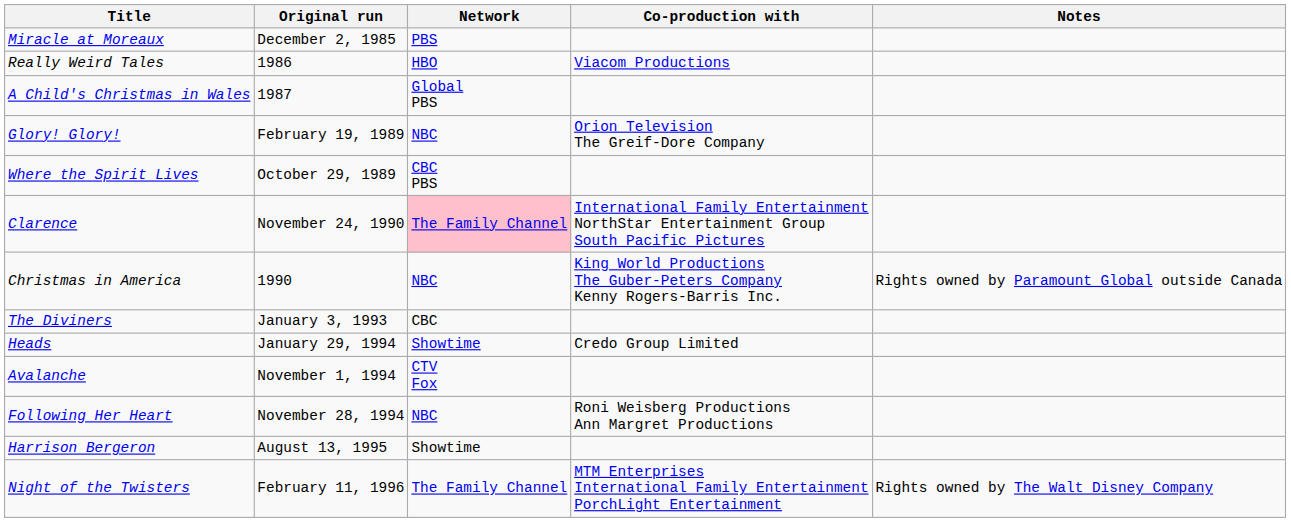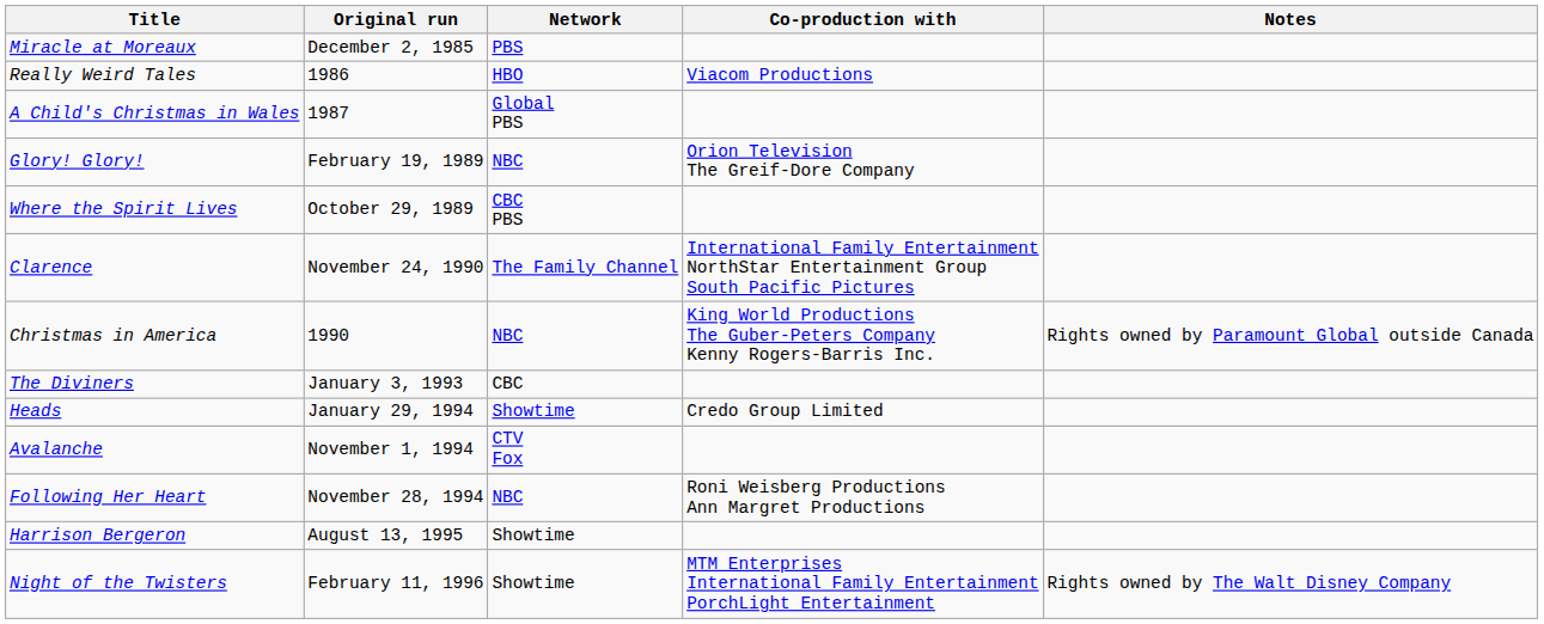Clarence | Network: pink background -> no background
Night of the Twisters | Network: The Family Channel -> Showtime
